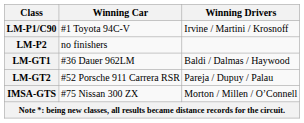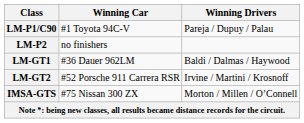LM-P1/C90 | Winning Drivers: Irvine / Martini / Krosnoff -> Pareja / Dupuy / Palau
LM-GT2 | Winning Drivers: Pareja / Dupuy / Palau -> Irvine / Martini / Krosnoff
